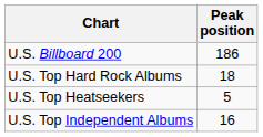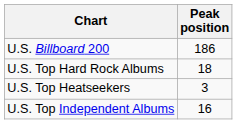U.S. Top Heatseekers | Peak position: 5 -> 3
